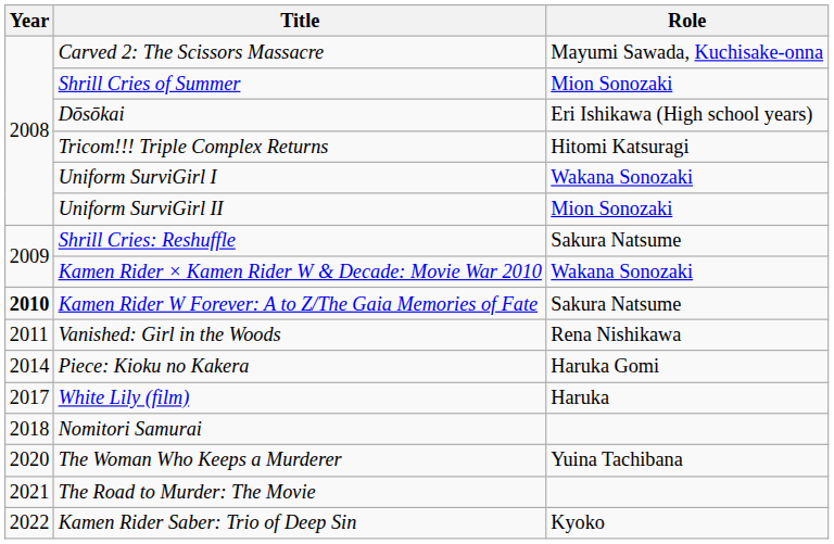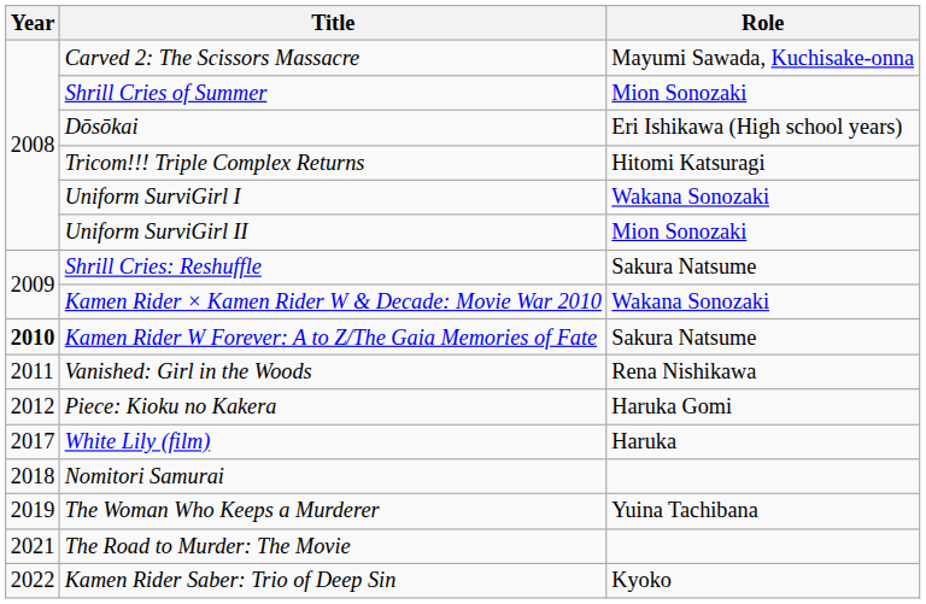Piece: Kioku no Kakera | Year: 2014 -> 2012
The Woman Who Keeps a Murderer | Year: 2020 -> 2019
